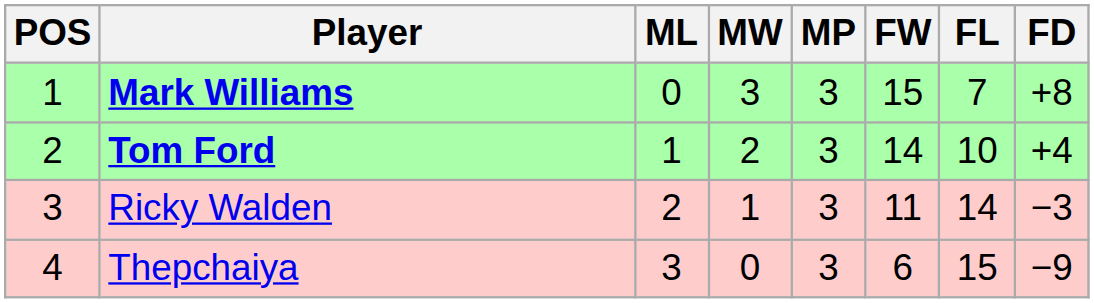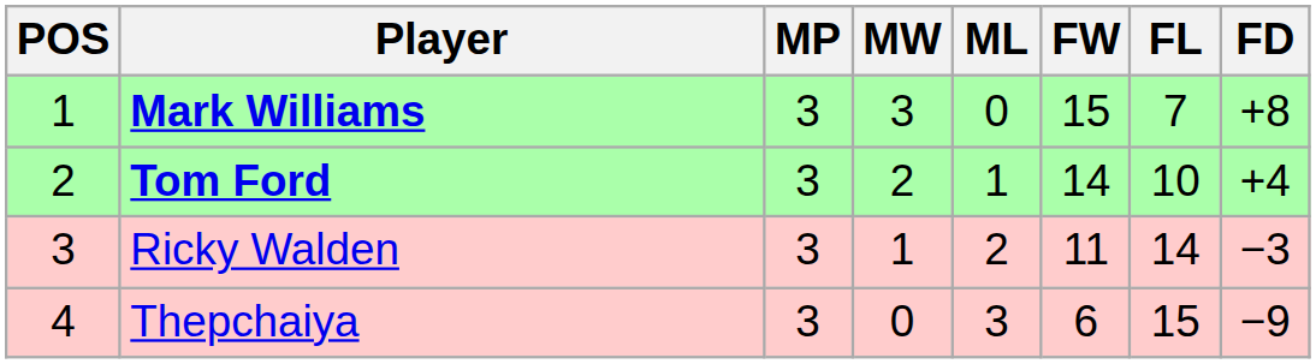columns swapped: MP <-> ML
